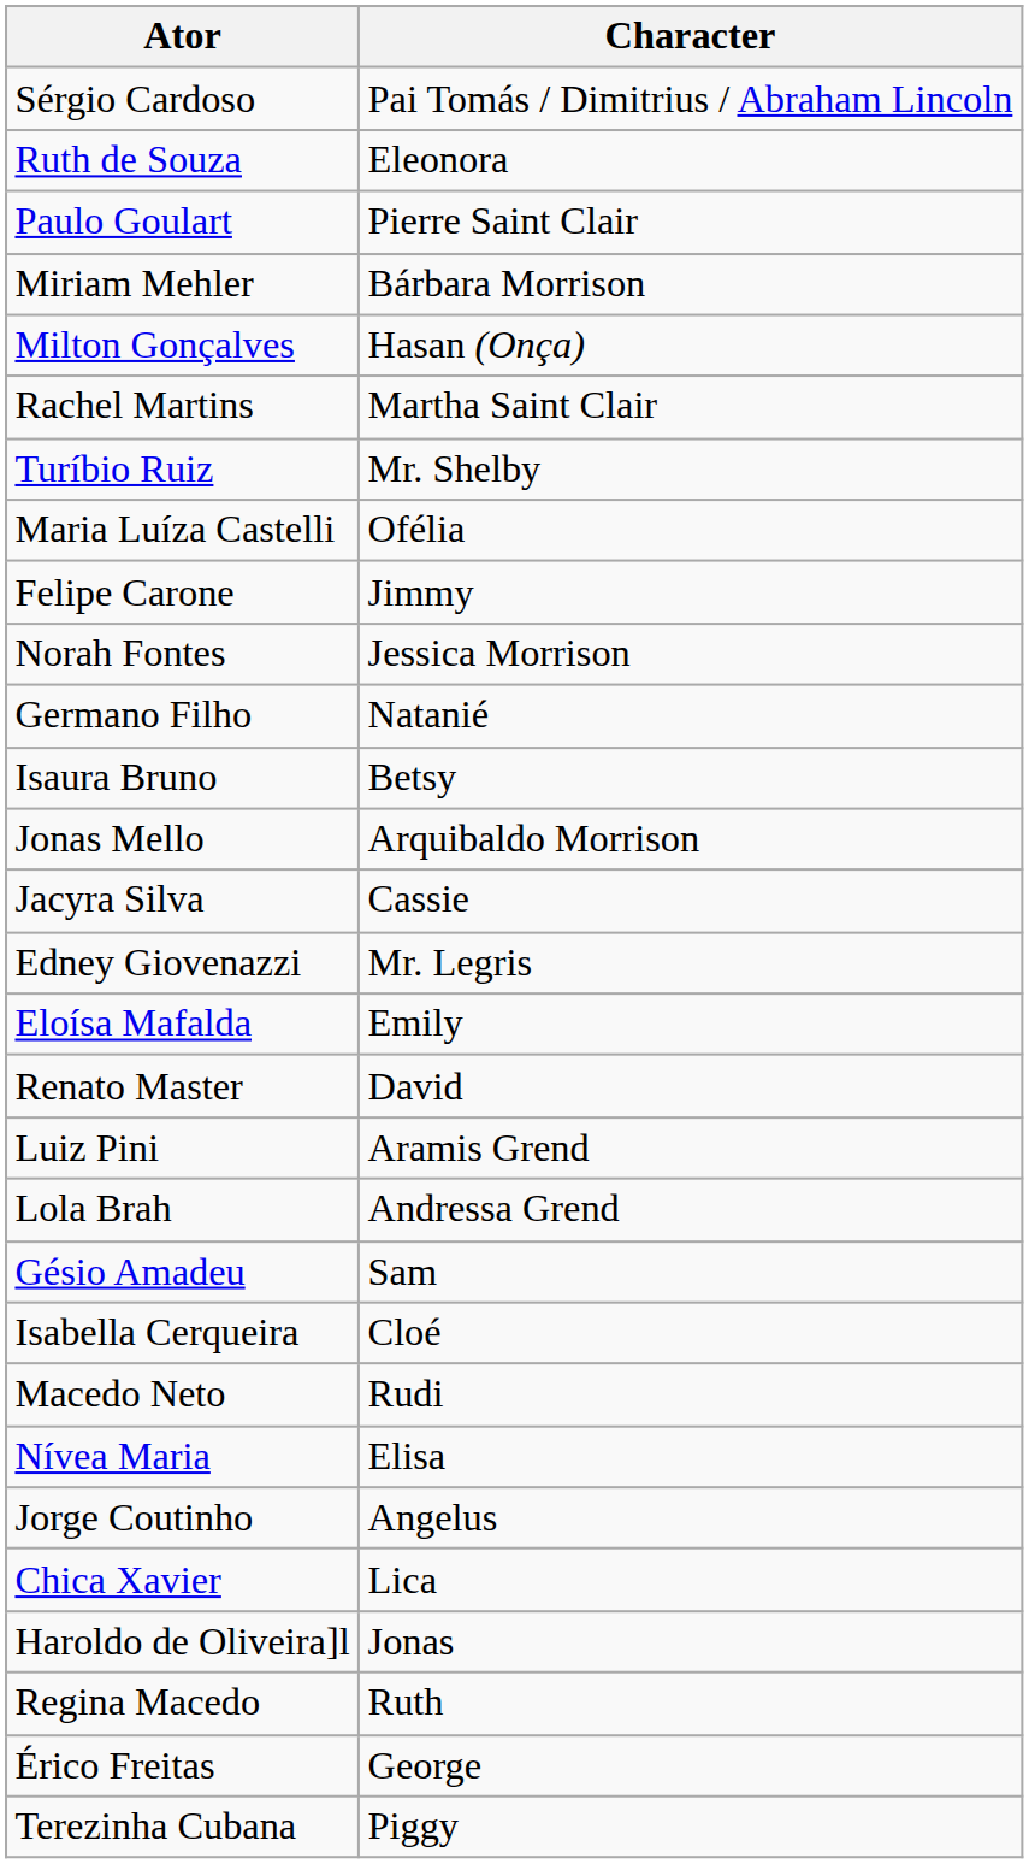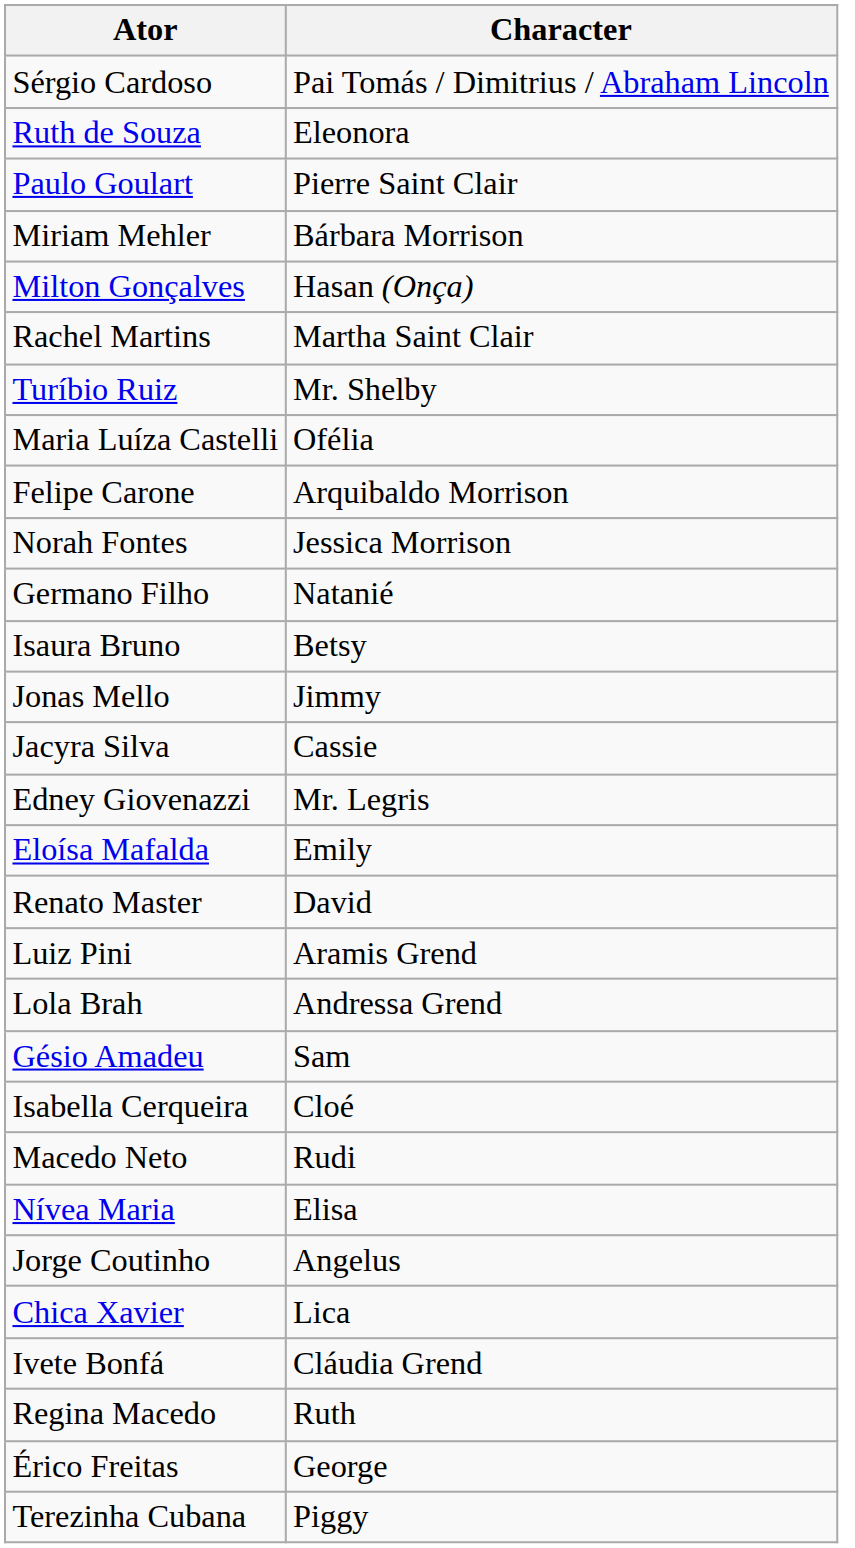Felipe Carone | Character: Jimmy -> Arquibaldo Morrison
Jonas Mello | Character: Arquibaldo Morrison -> Jimmy
- row: Haroldo de Oliveira]l | Jonas
+ row: Ivete Bonfá | Cláudia Grend
